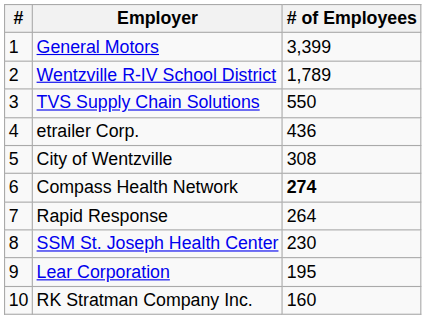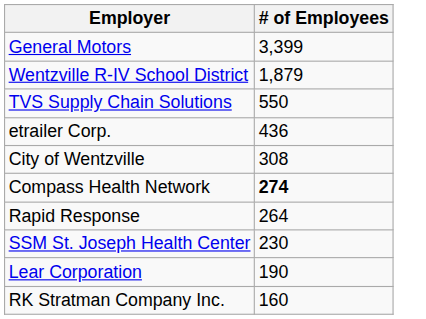- column: # | 1 | 2 | 3 | 4 | 5 | 6 | 7 | 8 | 9 | 10
Wentzville R-IV School District | # of Employees: 1,789 -> 1,879
Lear Corporation | # of Employees: 195 -> 190
